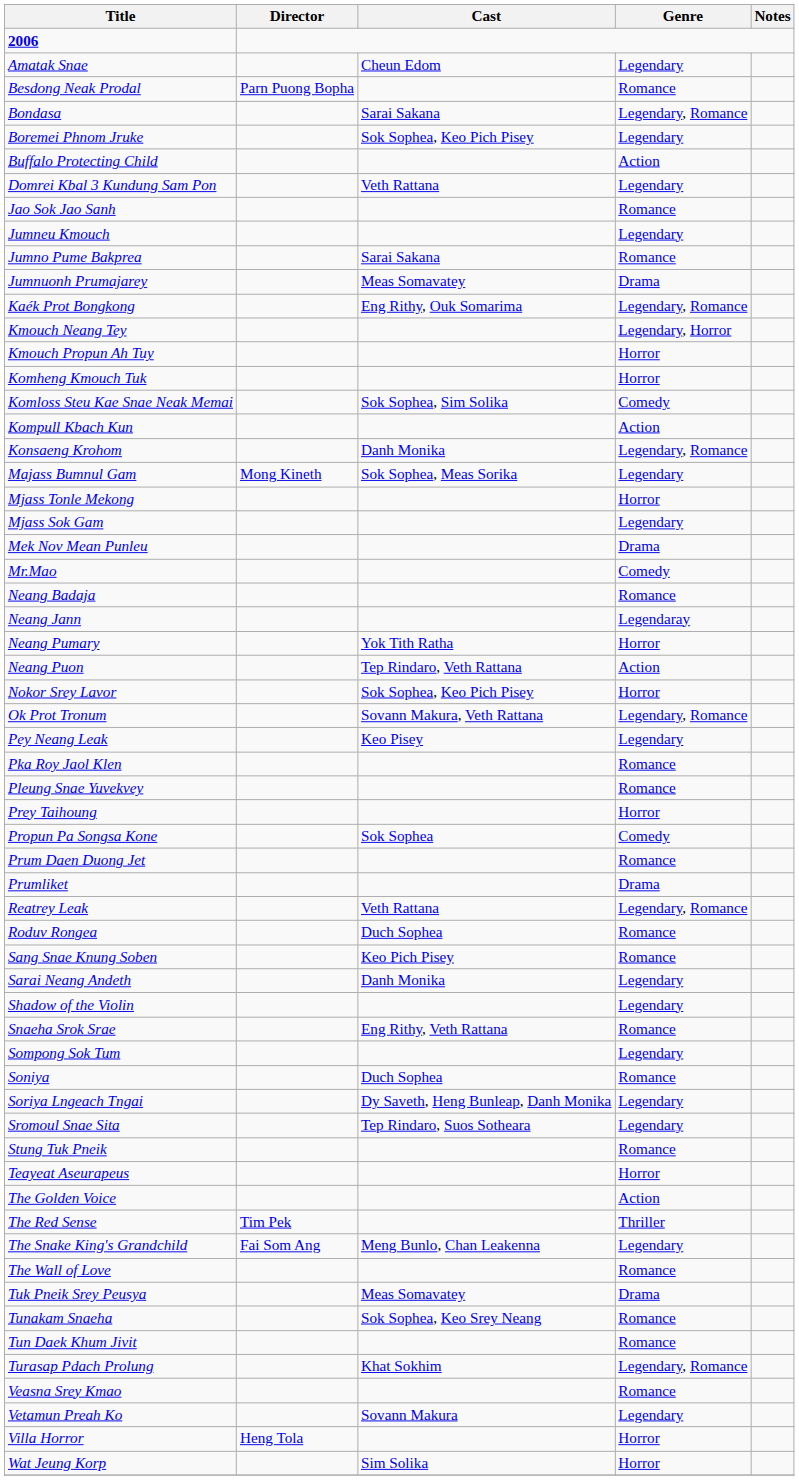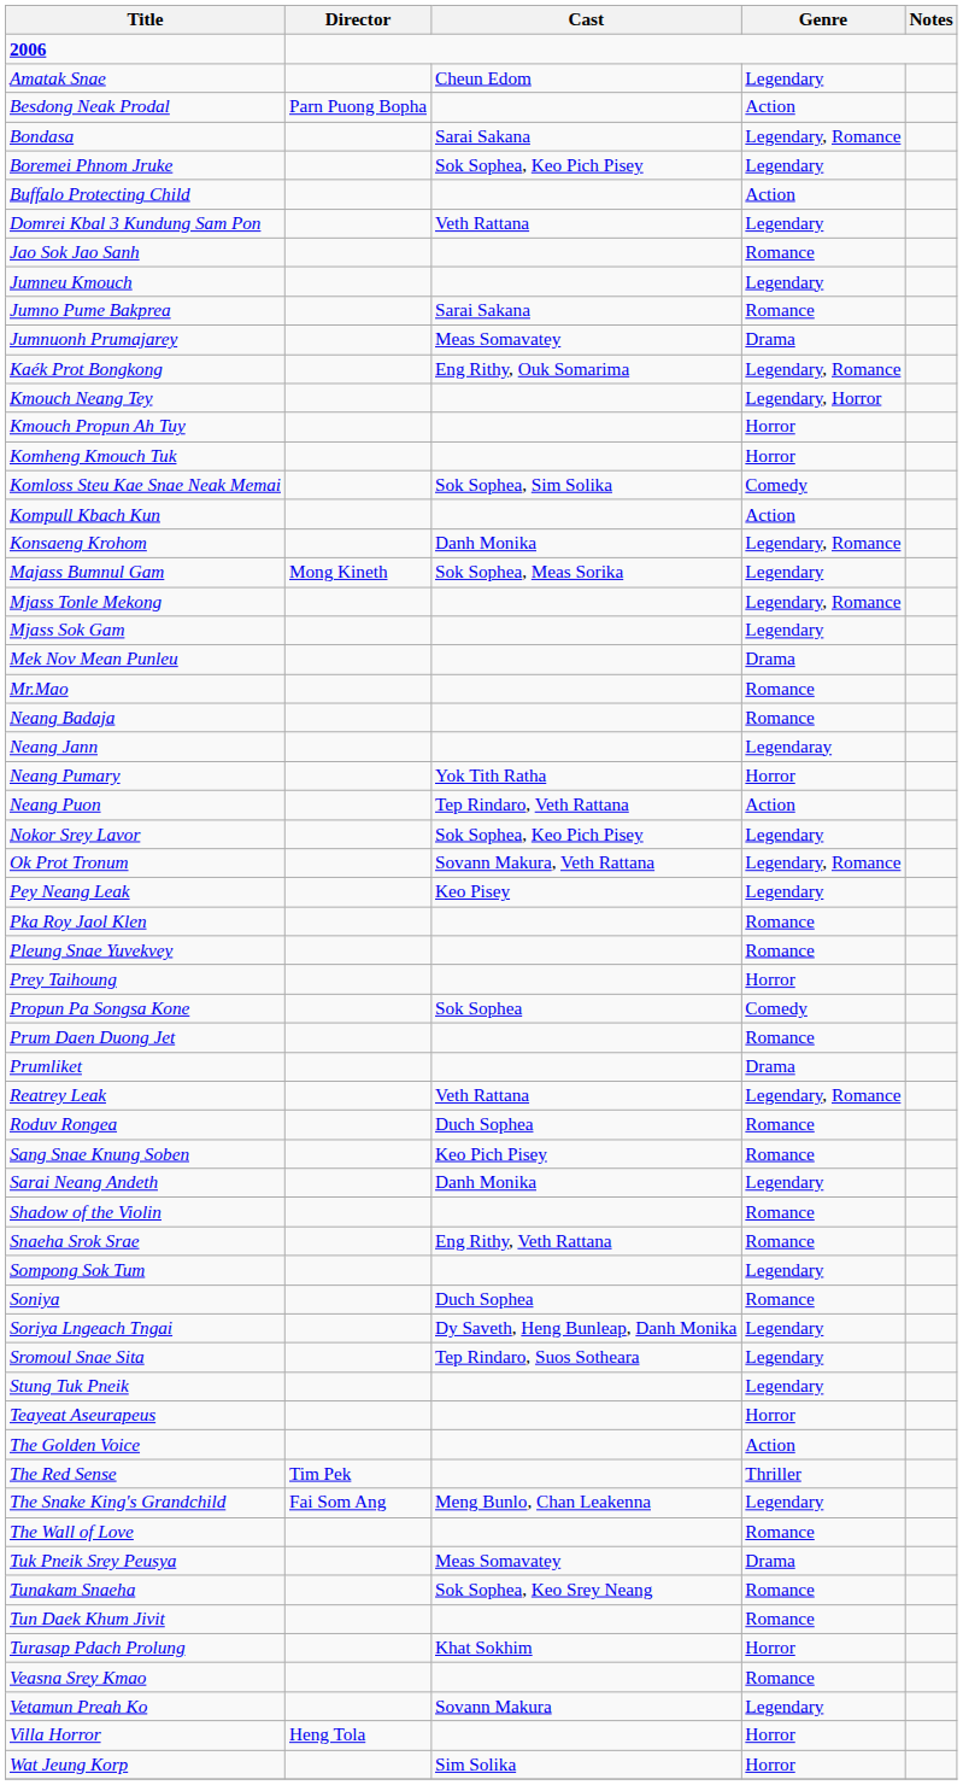Besdong Neak Prodal | Genre: Romance -> Action
Mjass Tonle Mekong | Genre: Horror -> Legendary, Romance
Mr.Mao | Genre: Comedy -> Romance
Nokor Srey Lavor | Genre: Horror -> Legendary
Shadow of the Violin | Genre: Legendary -> Romance
Stung Tuk Pneik | Genre: Romance -> Legendary
Turasap Pdach Prolung | Genre: Legendary, Romance -> Horror
